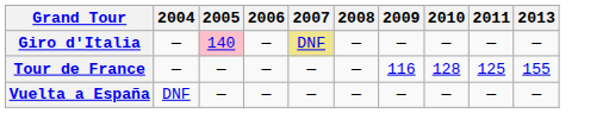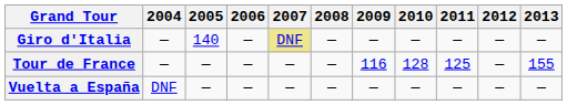+ column: 2012 | — | — | —
Giro d'Italia | 2005: pink background -> no background
